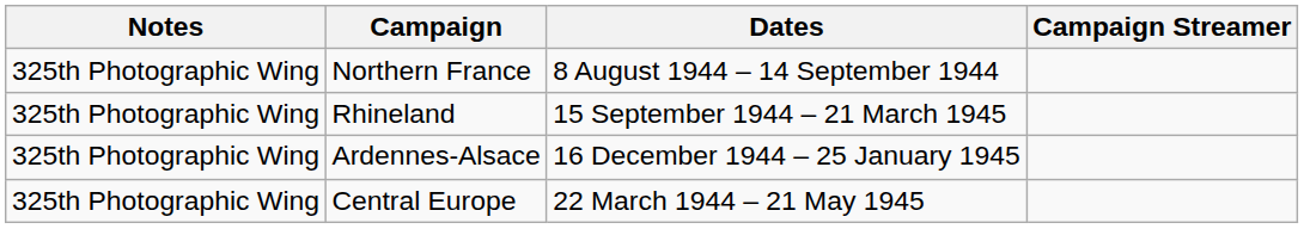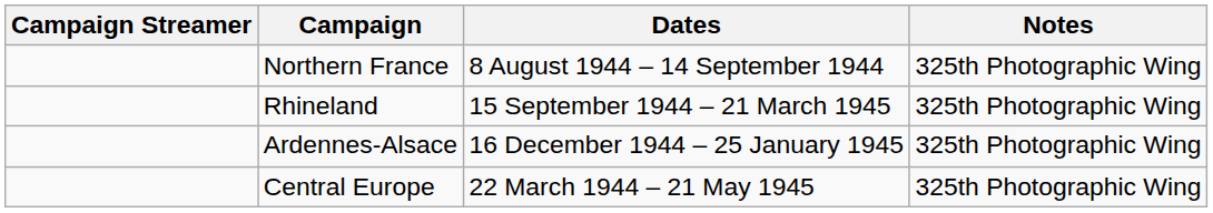columns swapped: Campaign Streamer <-> Notes
